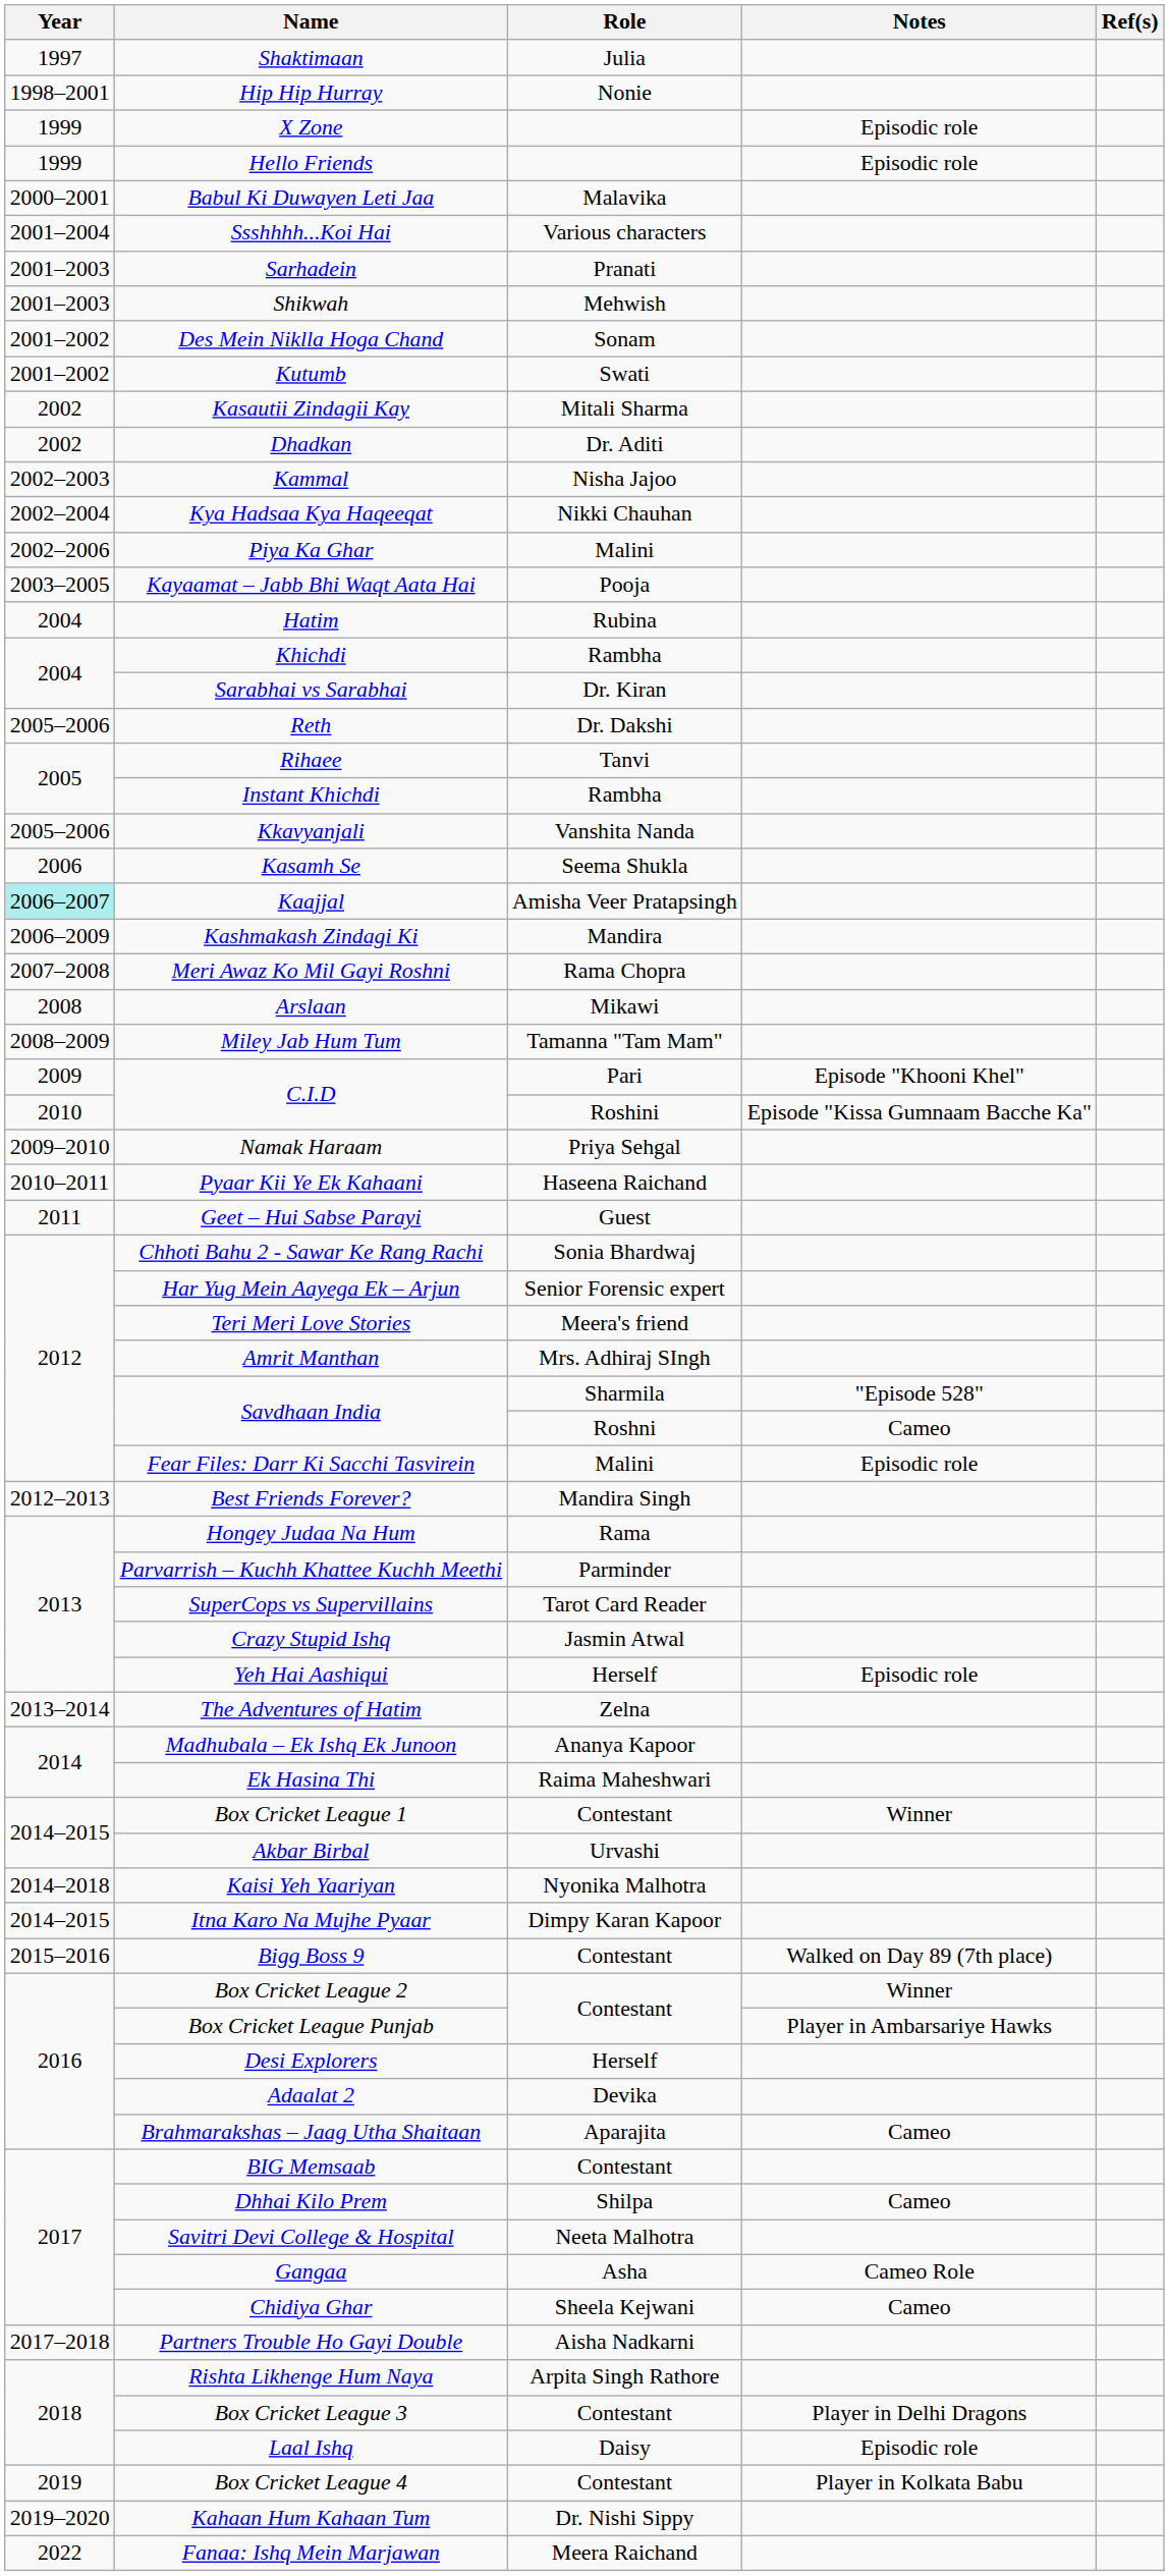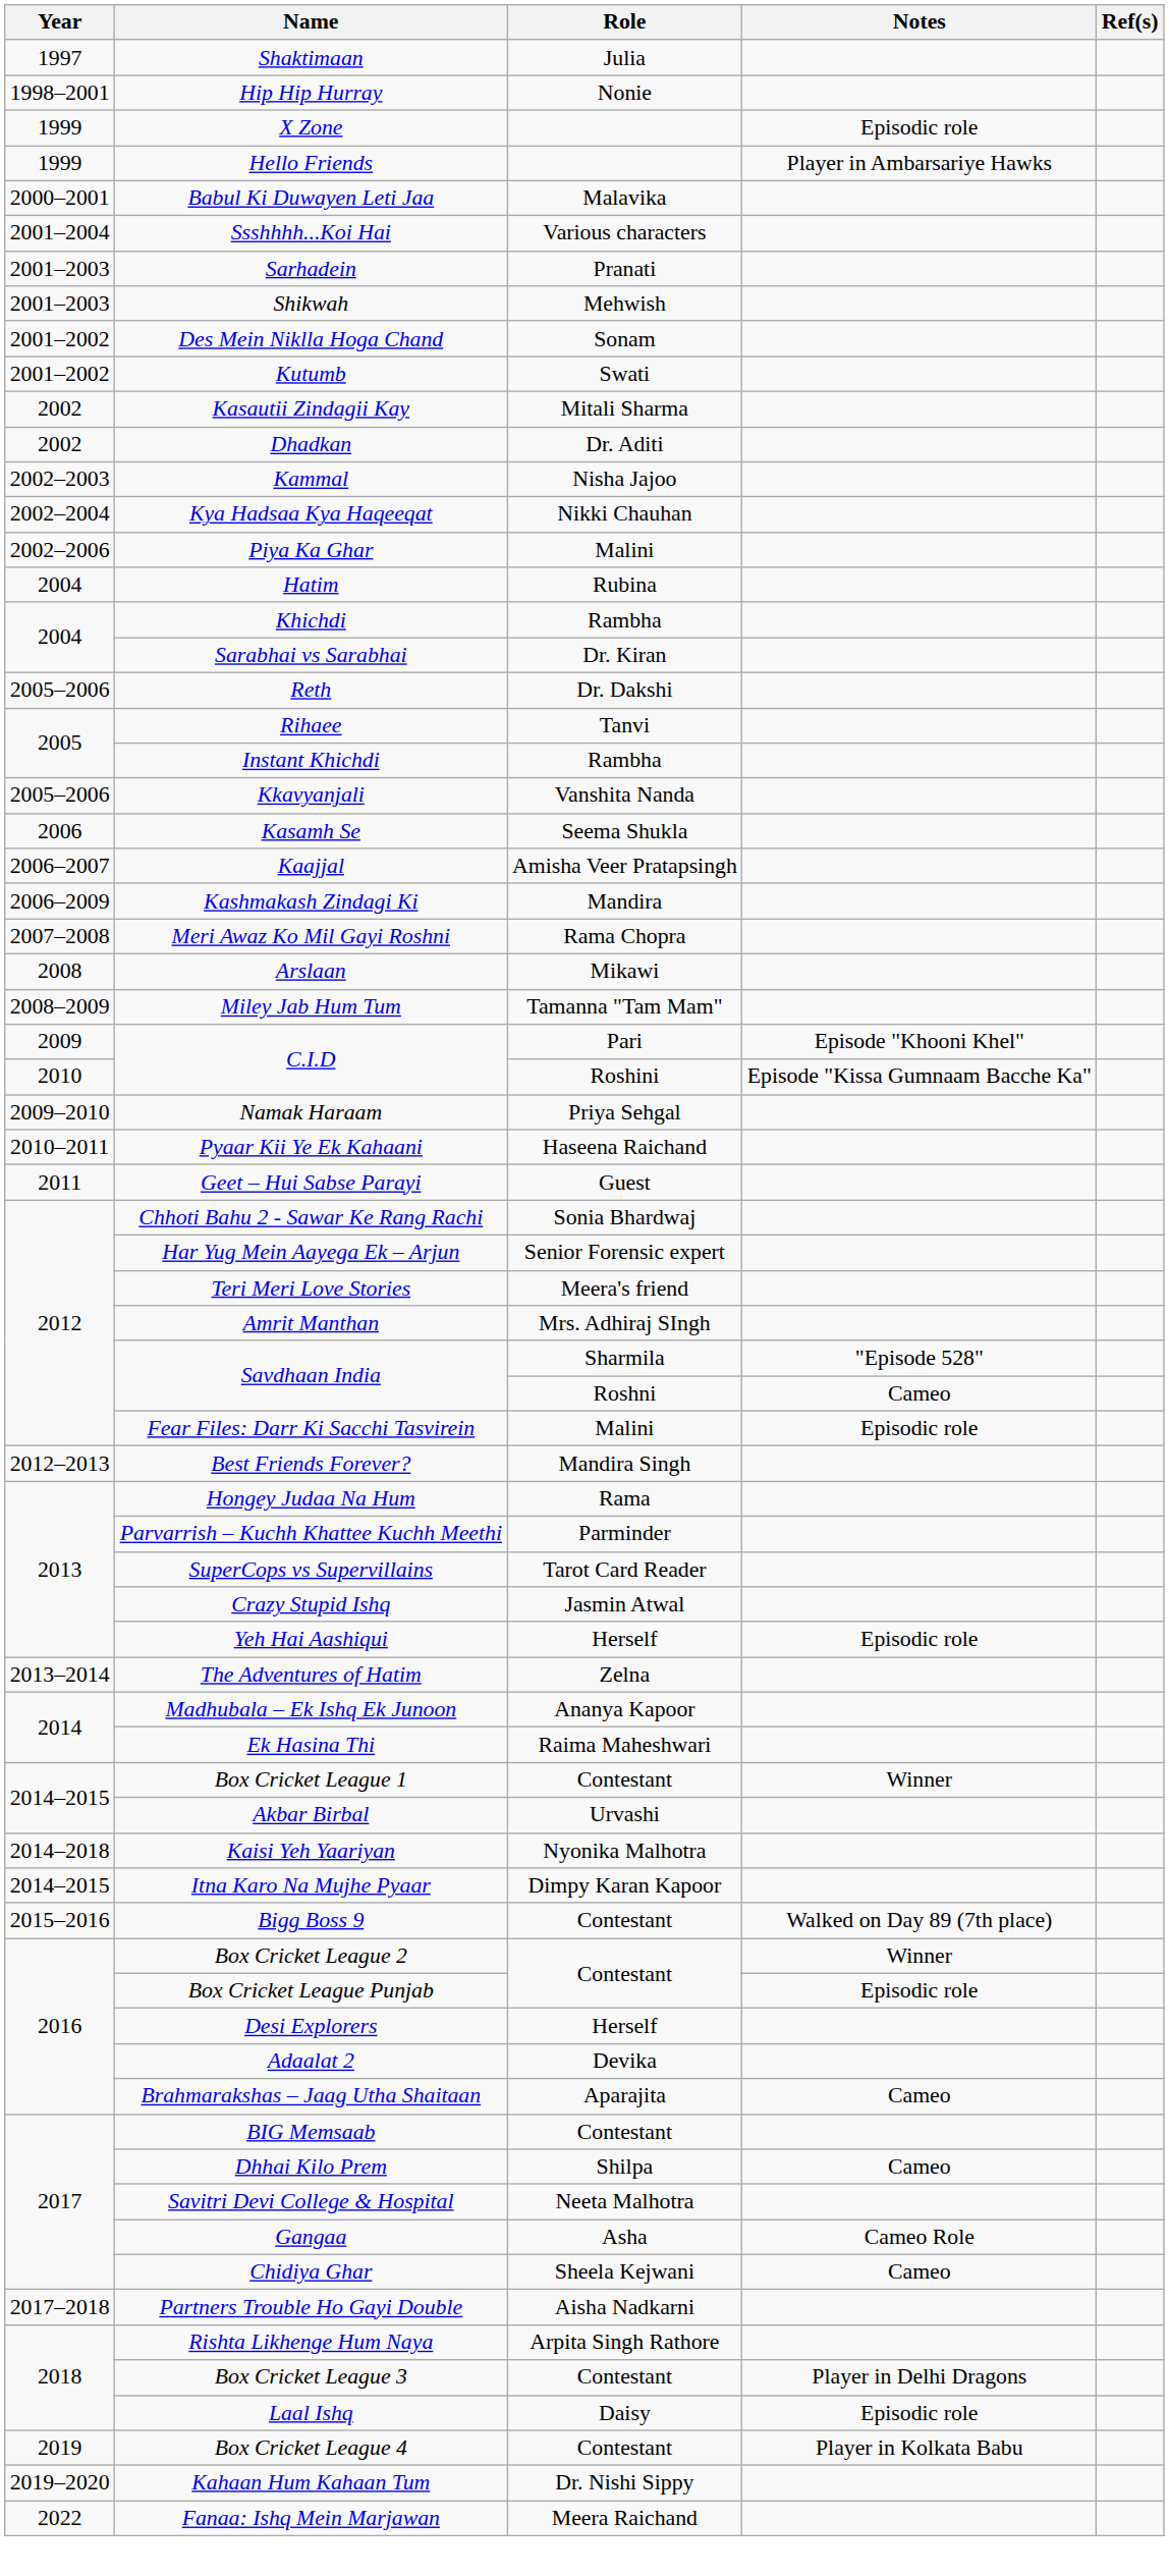Hello Friends | Notes: Episodic role -> Player in Ambarsariye Hawks
- row: 2003–2005 | Kayaamat – Jabb Bhi Waqt Aata Hai | Pooja
Kaajjal | Year: paleturquoise background -> no background
Box Cricket League Punjab | Notes: Player in Ambarsariye Hawks -> Episodic role
